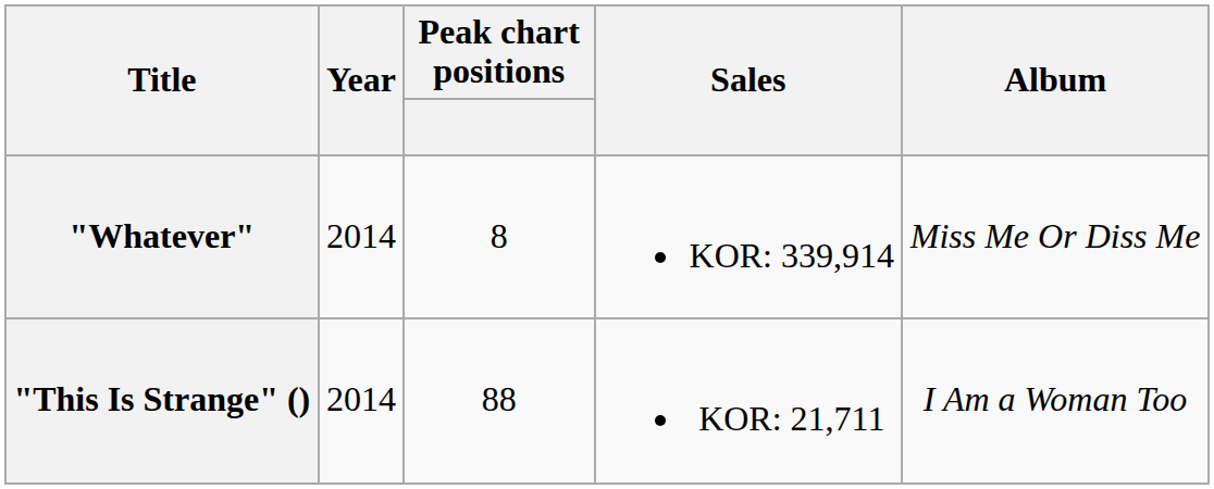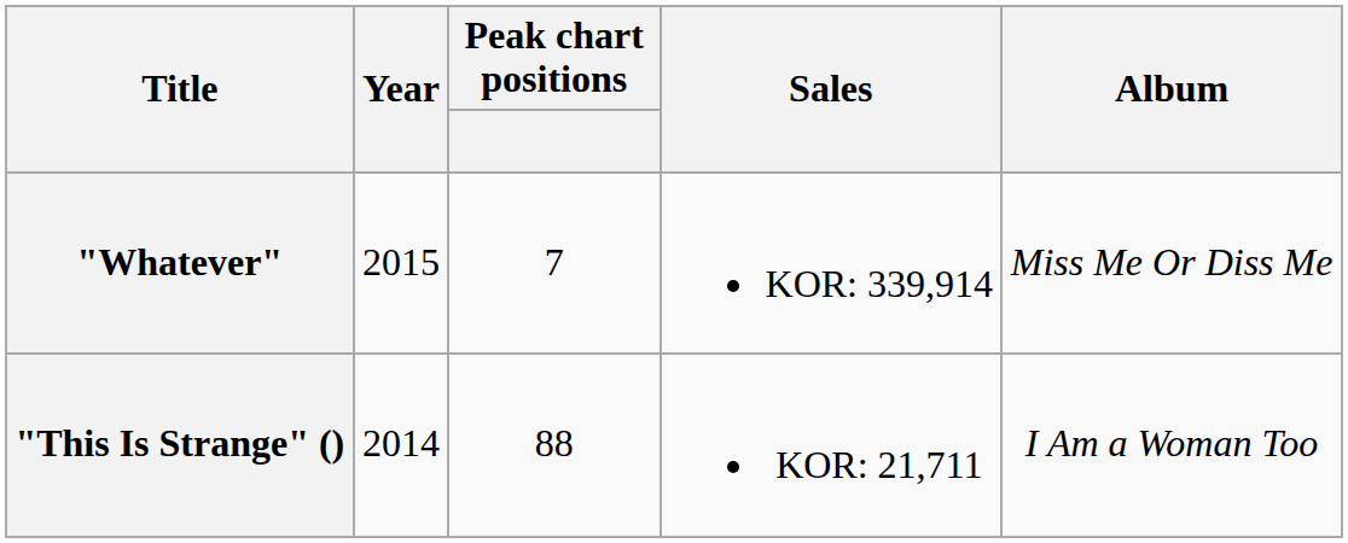"Whatever" | Year: 2014 -> 2015
"Whatever" | Peak chart positions: 8 -> 7
